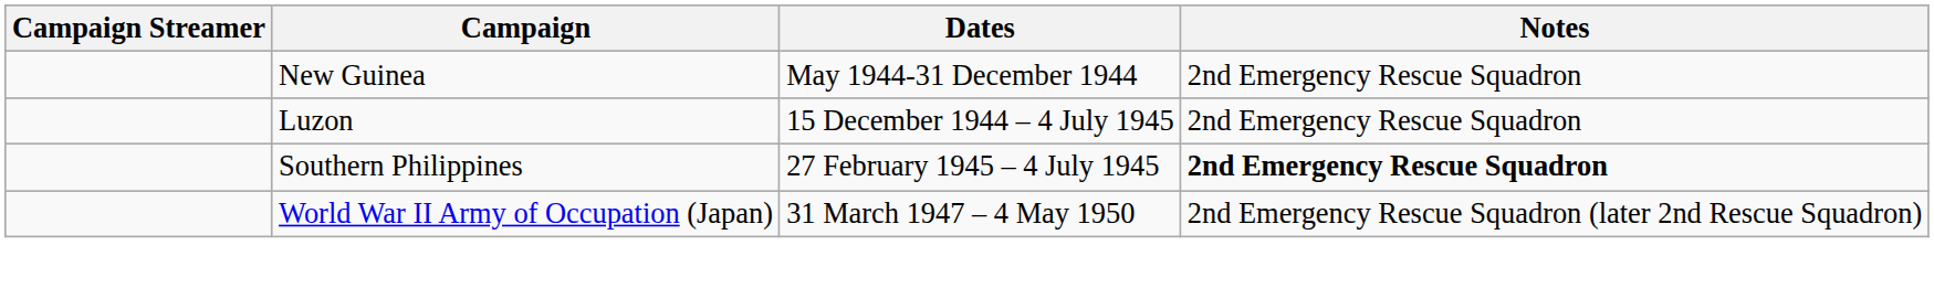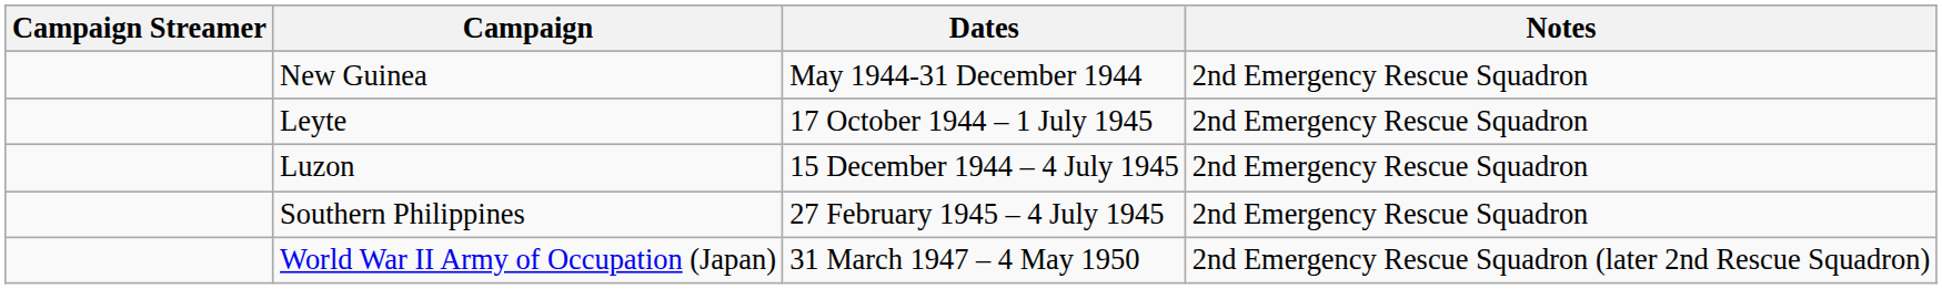+ row: Leyte | 17 October 1944 – 1 July 1945 | 2nd Emergency Rescue Squadron
Southern Philippines | Notes: bold -> normal
